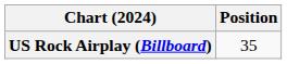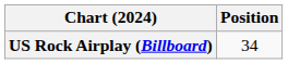US Rock Airplay (Billboard) | Position: 35 -> 34
